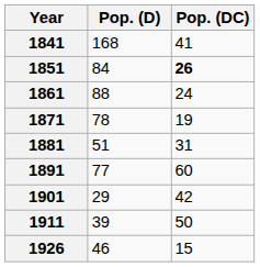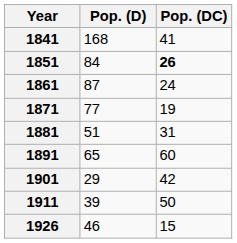1861 | Pop. (D): 88 -> 87
1871 | Pop. (D): 78 -> 77
1891 | Pop. (D): 77 -> 65
